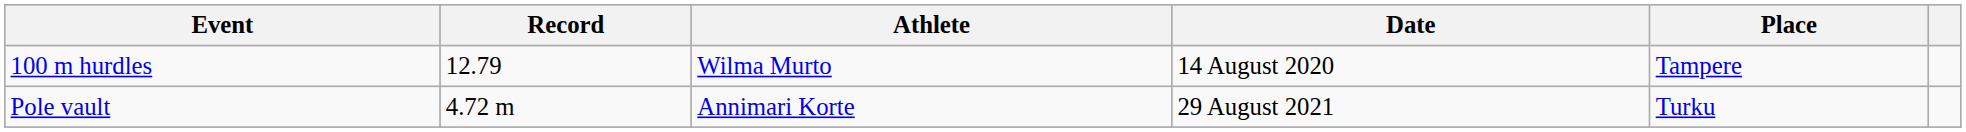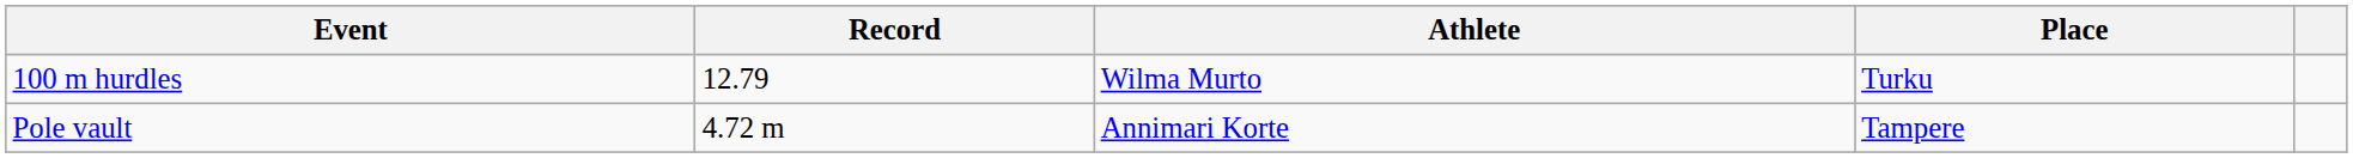- column: Date | 14 August 2020 | 29 August 2021
100 m hurdles | Place: Tampere -> Turku
Pole vault | Place: Turku -> Tampere
